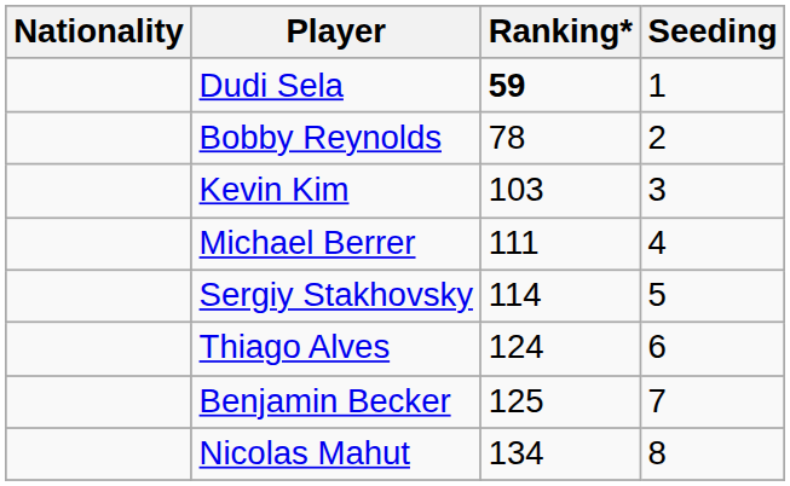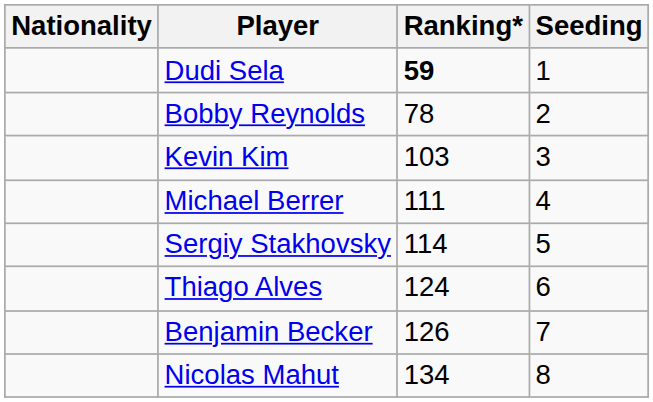Benjamin Becker | Ranking*: 125 -> 126
